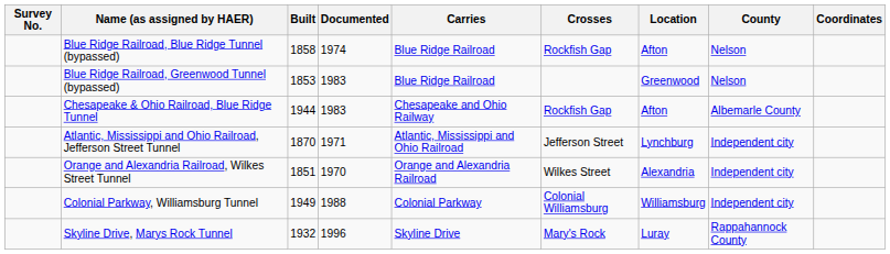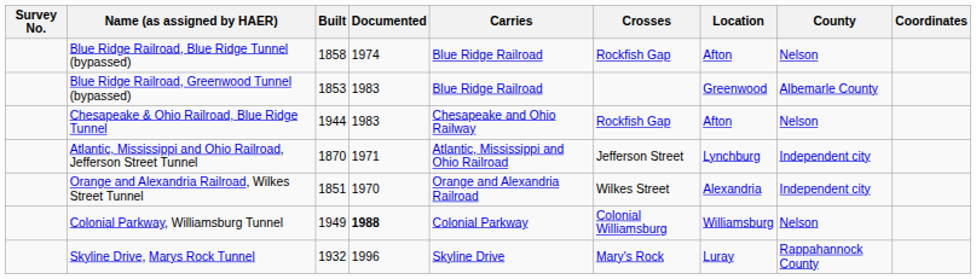Blue Ridge Railroad, Greenwood Tunnel (bypassed) | County: Nelson -> Albemarle County
Chesapeake & Ohio Railroad, Blue Ridge Tunnel | County: Albemarle County -> Nelson
Colonial Parkway, Williamsburg Tunnel | Documented: normal -> bold
Colonial Parkway, Williamsburg Tunnel | County: Independent city -> Nelson
